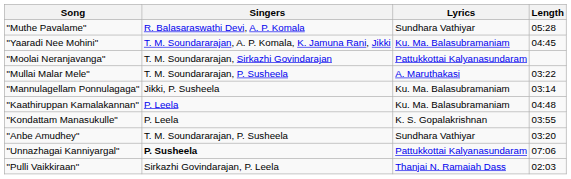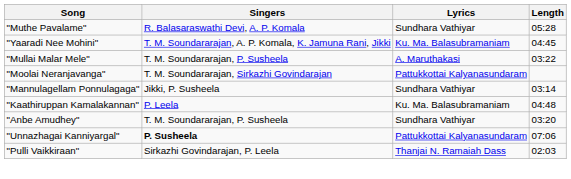rows swapped: "Moolai Neranjavanga" <-> "Mullai Malar Mele"
"Mannulagellam Ponnulagaga" | Lyrics: Ku. Ma. Balasubramaniam -> Sundhara Vathiyar
- row: "Kondattam Manasukulle" | P. Leela | K. S. Gopalakrishnan | 03:55
